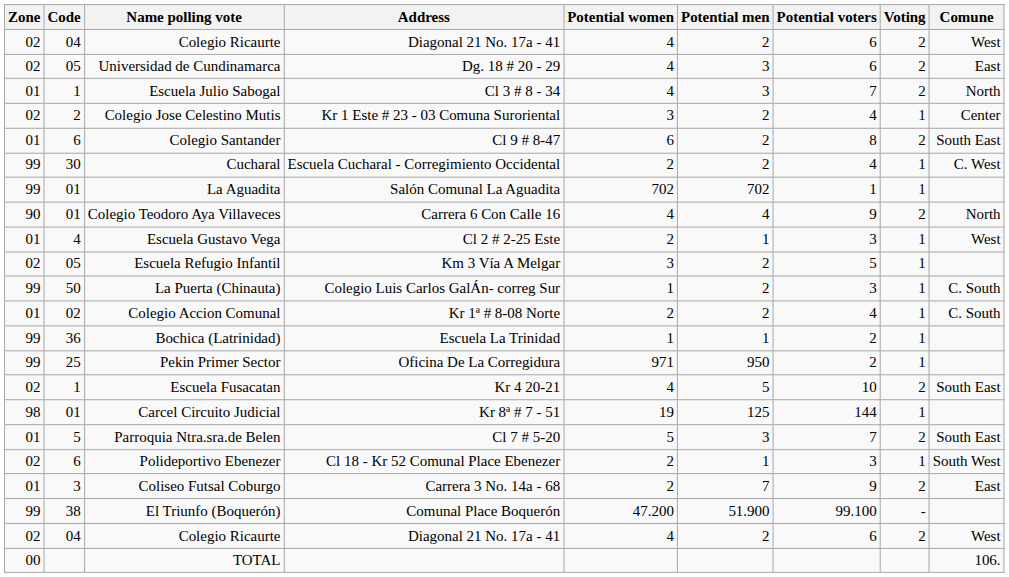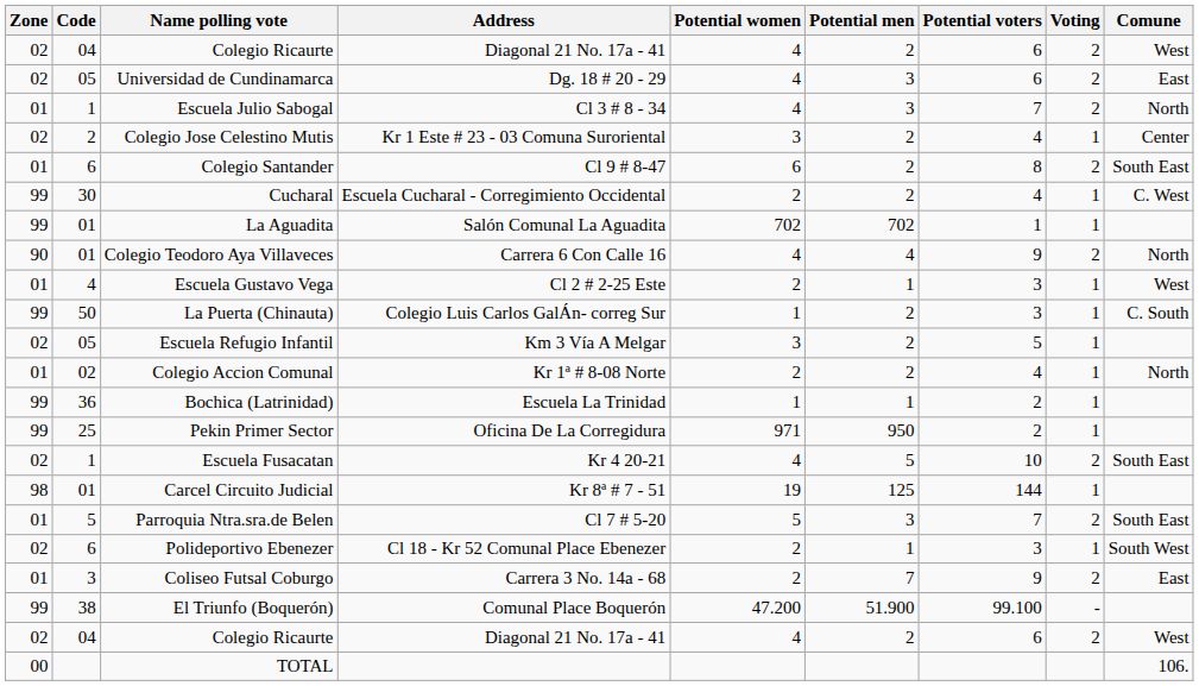rows swapped: La Puerta (Chinauta) <-> Escuela Refugio Infantil
Colegio Accion Comunal | Comune: C. South -> North
